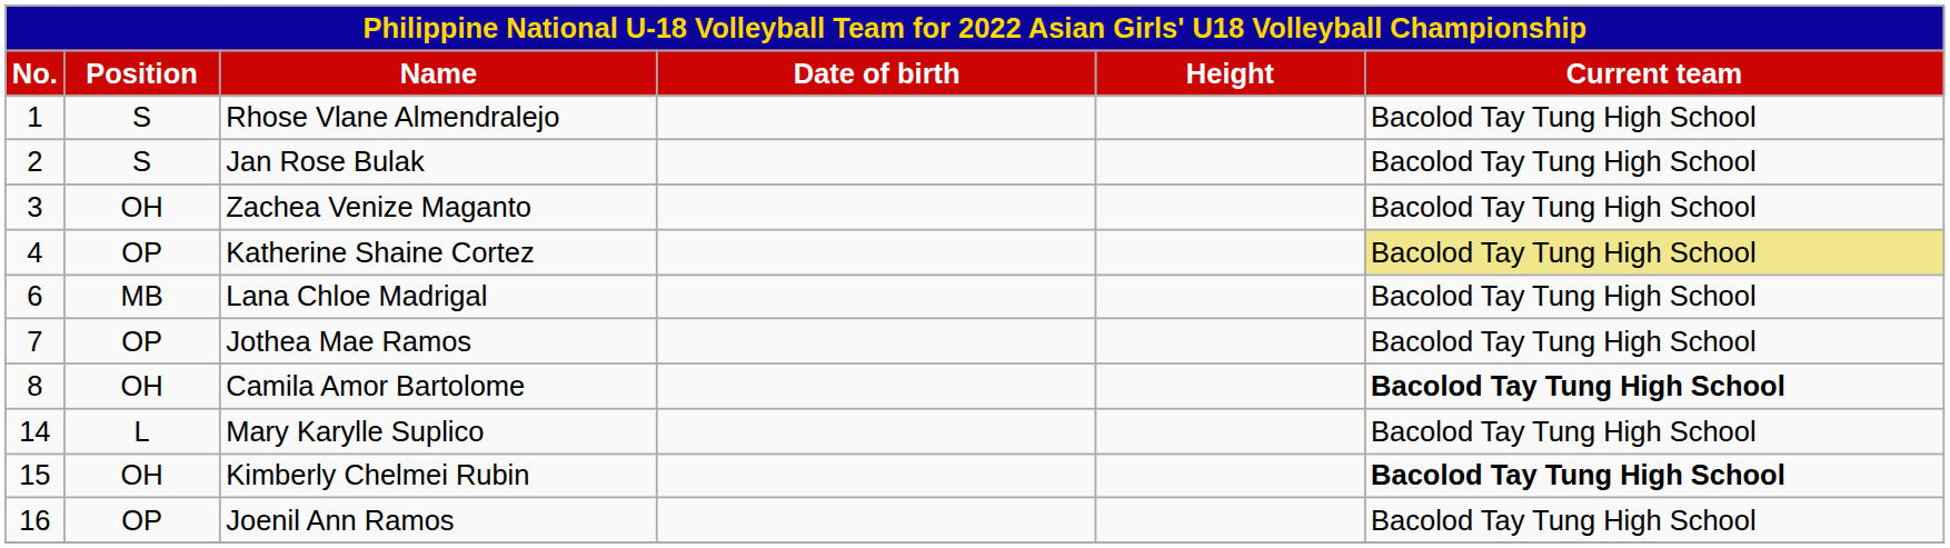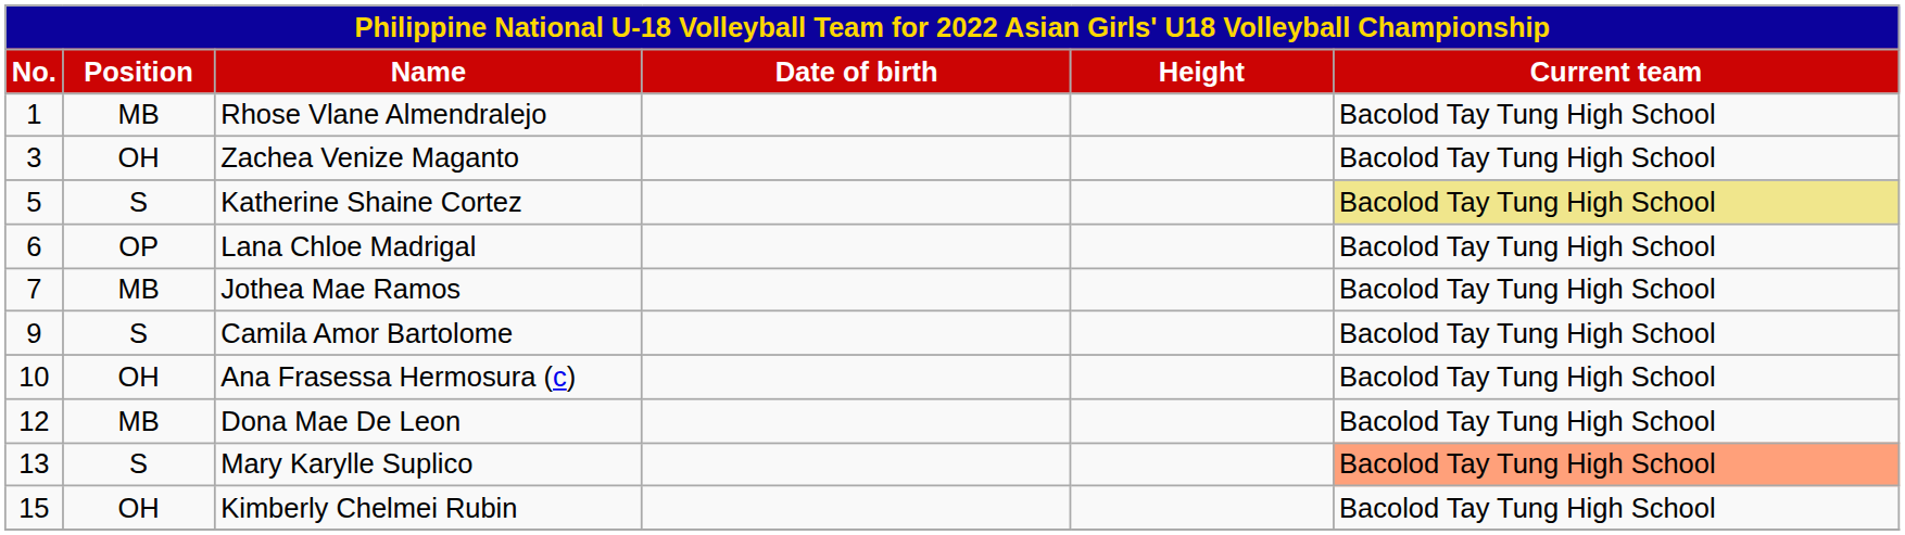Rhose Vlane Almendralejo | Position: S -> MB
- row: 2 | S | Jan Rose Bulak | Bacolod Tay Tung High School
Katherine Shaine Cortez | No.: 4 -> 5
Katherine Shaine Cortez | Position: OP -> S
Lana Chloe Madrigal | Position: MB -> OP
Jothea Mae Ramos | Position: OP -> MB
Camila Amor Bartolome | No.: 8 -> 9
Camila Amor Bartolome | Position: OH -> S
Camila Amor Bartolome | Current team: bold -> normal
+ row: 10 | OH | Ana Frasessa Hermosura (c) | Bacolod Tay Tung High School
+ row: 12 | MB | Dona Mae De Leon | Bacolod Tay Tung High School
Mary Karylle Suplico | No.: 14 -> 13
Mary Karylle Suplico | Position: L -> S
Mary Karylle Suplico | Current team: no background -> lightsalmon background
Kimberly Chelmei Rubin | Current team: bold -> normal
- row: 16 | OP | Joenil Ann Ramos | Bacolod Tay Tung High School
